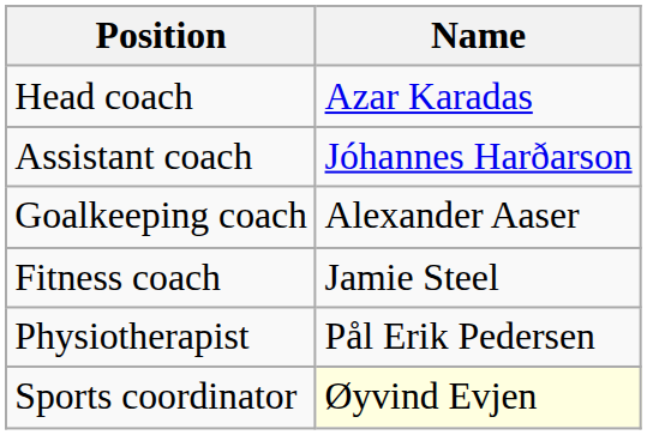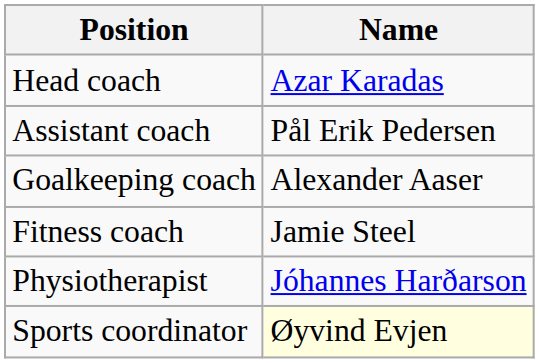Assistant coach | Name: Jóhannes Harðarson -> Pål Erik Pedersen
Physiotherapist | Name: Pål Erik Pedersen -> Jóhannes Harðarson
